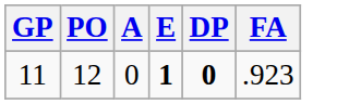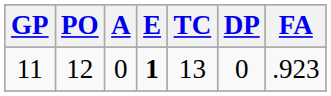+ column: TC | 13
11 | DP: bold -> normal
